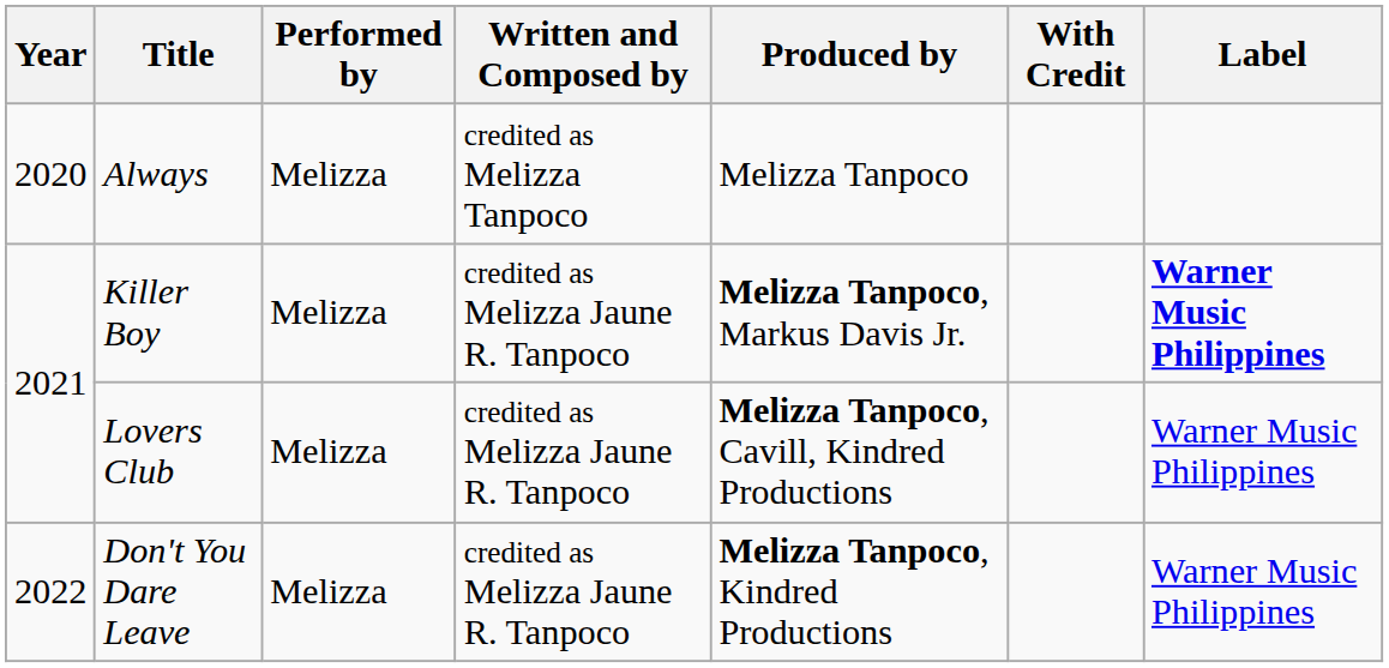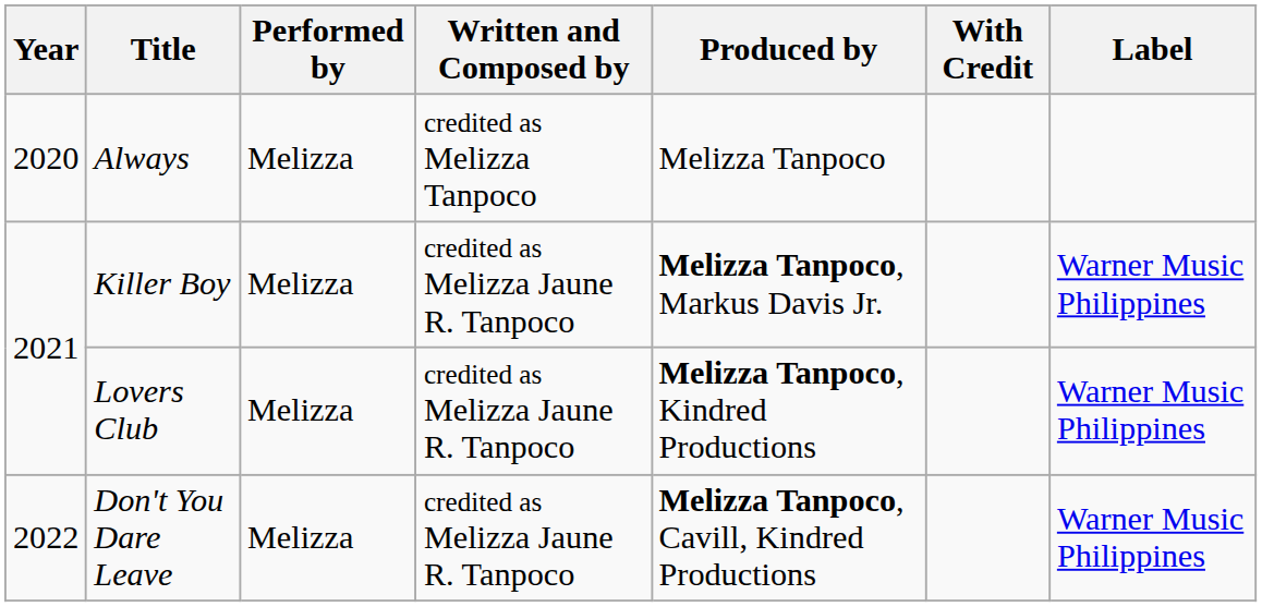Killer Boy | Label: bold -> normal
Lovers Club | Produced by: Melizza Tanpoco, Cavill, Kindred Productions -> Melizza Tanpoco, Kindred Productions
Don't You Dare Leave | Produced by: Melizza Tanpoco, Kindred Productions -> Melizza Tanpoco, Cavill, Kindred Productions
